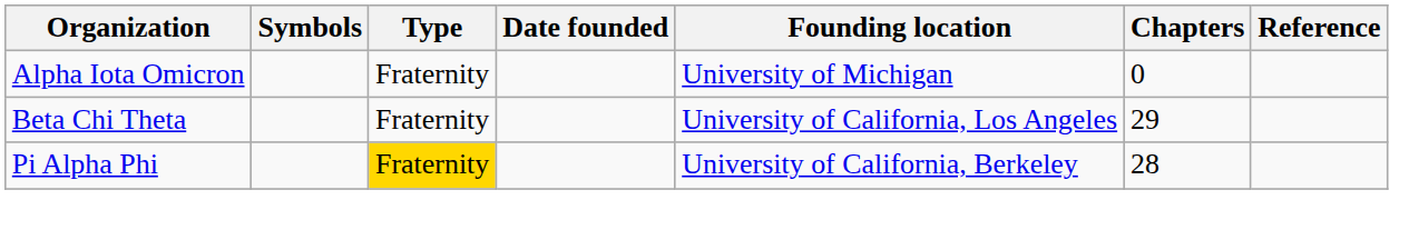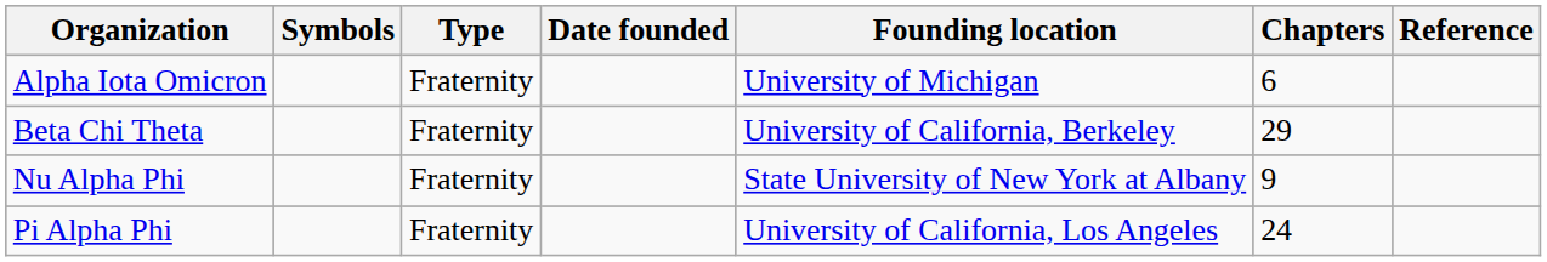Alpha Iota Omicron | Chapters: 0 -> 6
Beta Chi Theta | Founding location: University of California, Los Angeles -> University of California, Berkeley
+ row: Nu Alpha Phi | Fraternity | State University of New York at Albany | 9
Pi Alpha Phi | Type: gold background -> no background
Pi Alpha Phi | Founding location: University of California, Berkeley -> University of California, Los Angeles
Pi Alpha Phi | Chapters: 28 -> 24
